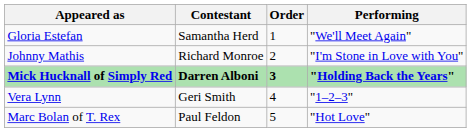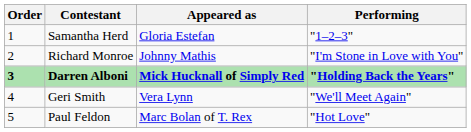columns swapped: Order <-> Appeared as
Samantha Herd | Performing: "We'll Meet Again" -> "1–2–3"
Geri Smith | Performing: "1–2–3" -> "We'll Meet Again"
